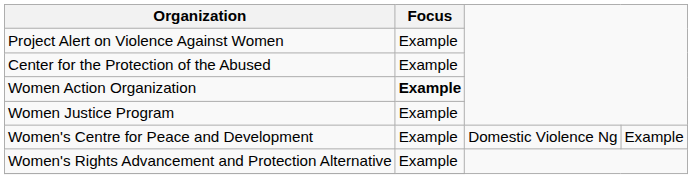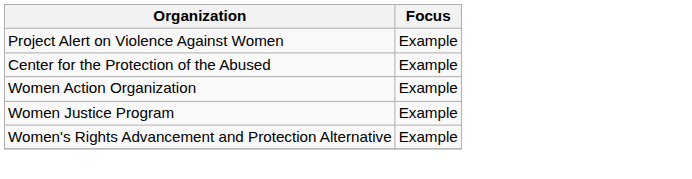Women Action Organization | Focus: bold -> normal
- row: Women's Centre for Peace and Development | Example | Domestic Violence Ng | Example
